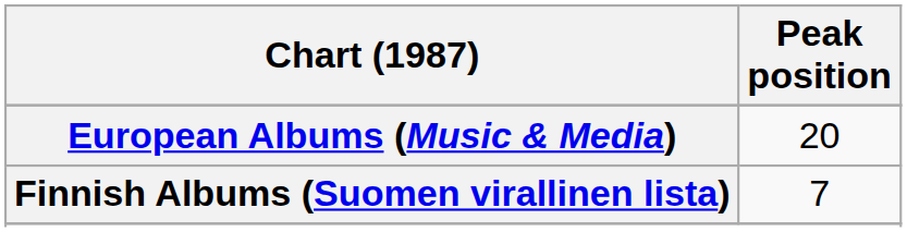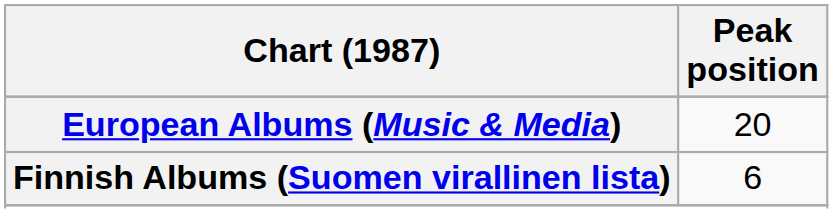Finnish Albums (Suomen virallinen lista) | Peak position: 7 -> 6
